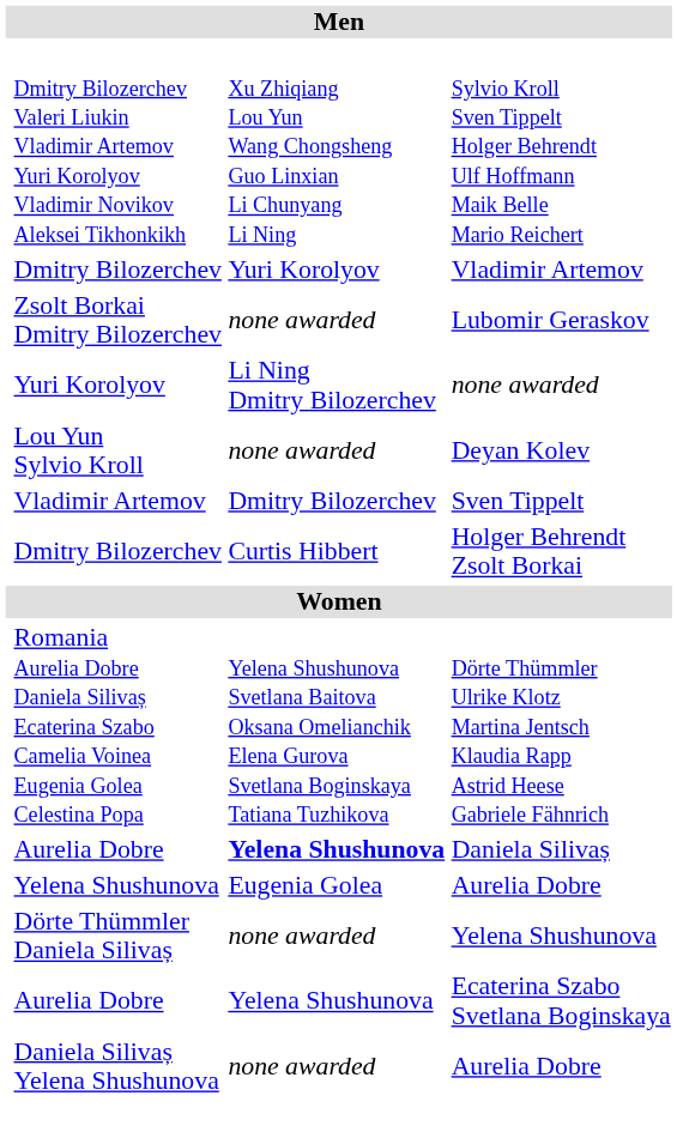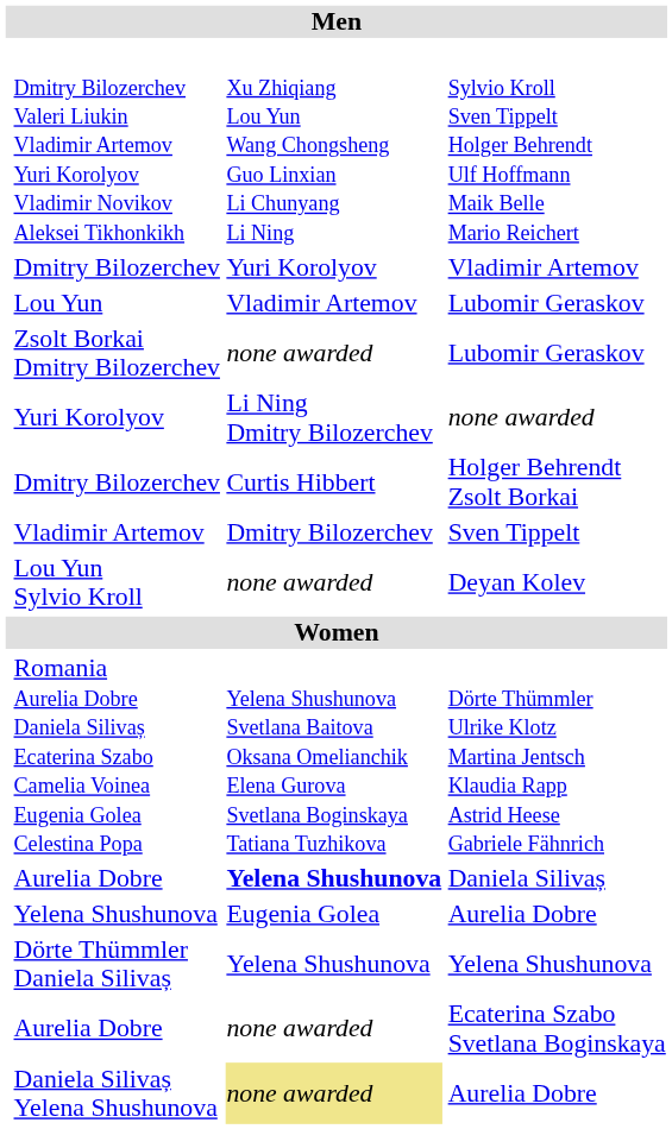+ row: Lou Yun | Vladimir Artemov | Lubomir Geraskov
rows swapped: Lou Yun Sylvio Kroll <-> Dmitry Bilozerchev / Holger Behrendt Zsolt Borkai
Dörte Thümmler Daniela Silivaș | column 3: none awarded -> Yelena Shushunova
Aurelia Dobre / Ecaterina Szabo Svetlana Boginskaya | column 3: Yelena Shushunova -> none awarded
Daniela Silivaș Yelena Shushunova | column 3: no background -> khaki background
